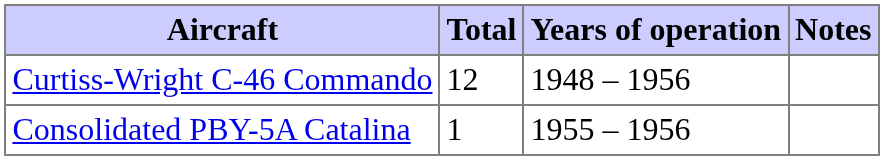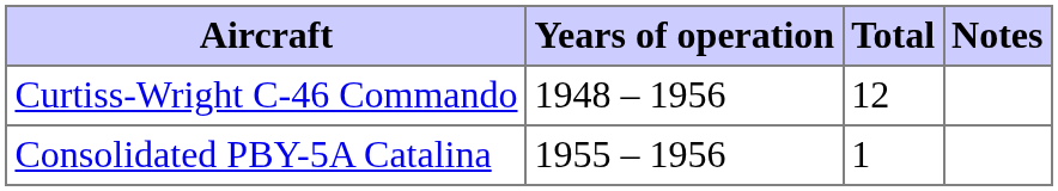columns swapped: Total <-> Years of operation
